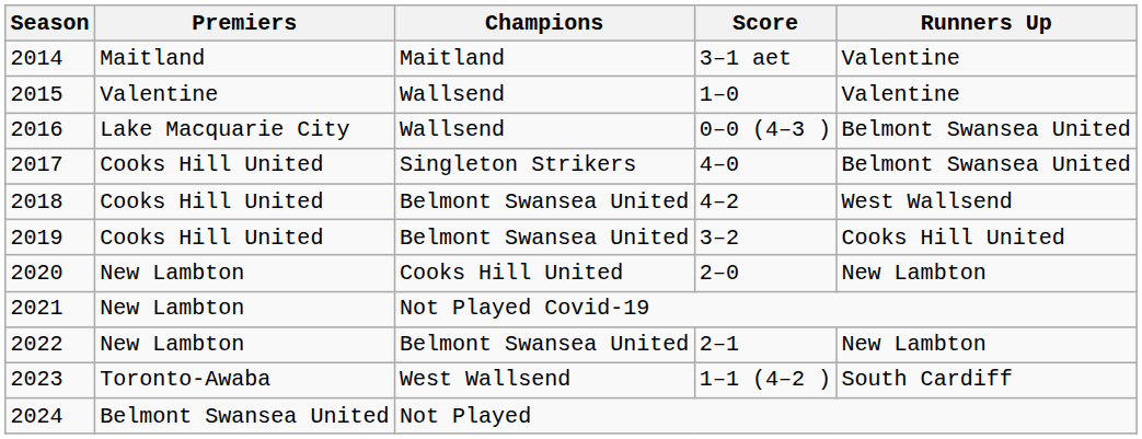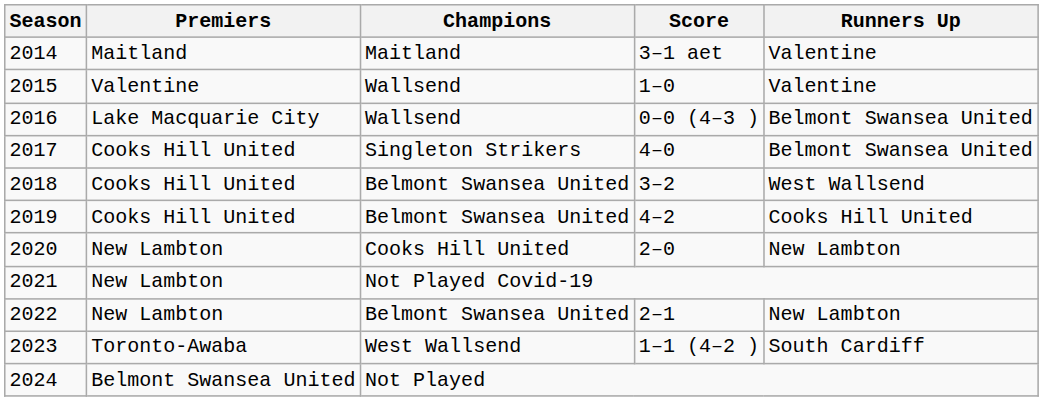2018 | Score: 4–2 -> 3–2
2019 | Score: 3–2 -> 4–2
